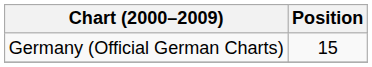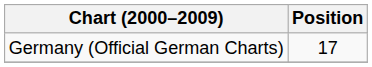Germany (Official German Charts) | Position: 15 -> 17
